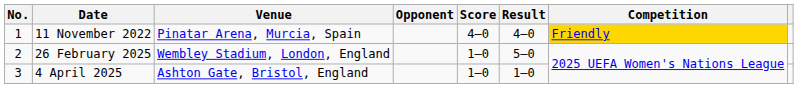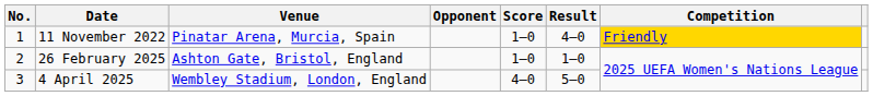11 November 2022 | Score: 4–0 -> 1–0
26 February 2025 | Venue: Wembley Stadium, London, England -> Ashton Gate, Bristol, England
26 February 2025 | Result: 5–0 -> 1–0
4 April 2025 | Venue: Ashton Gate, Bristol, England -> Wembley Stadium, London, England
4 April 2025 | Score: 1–0 -> 4–0
4 April 2025 | Result: 1–0 -> 5–0
